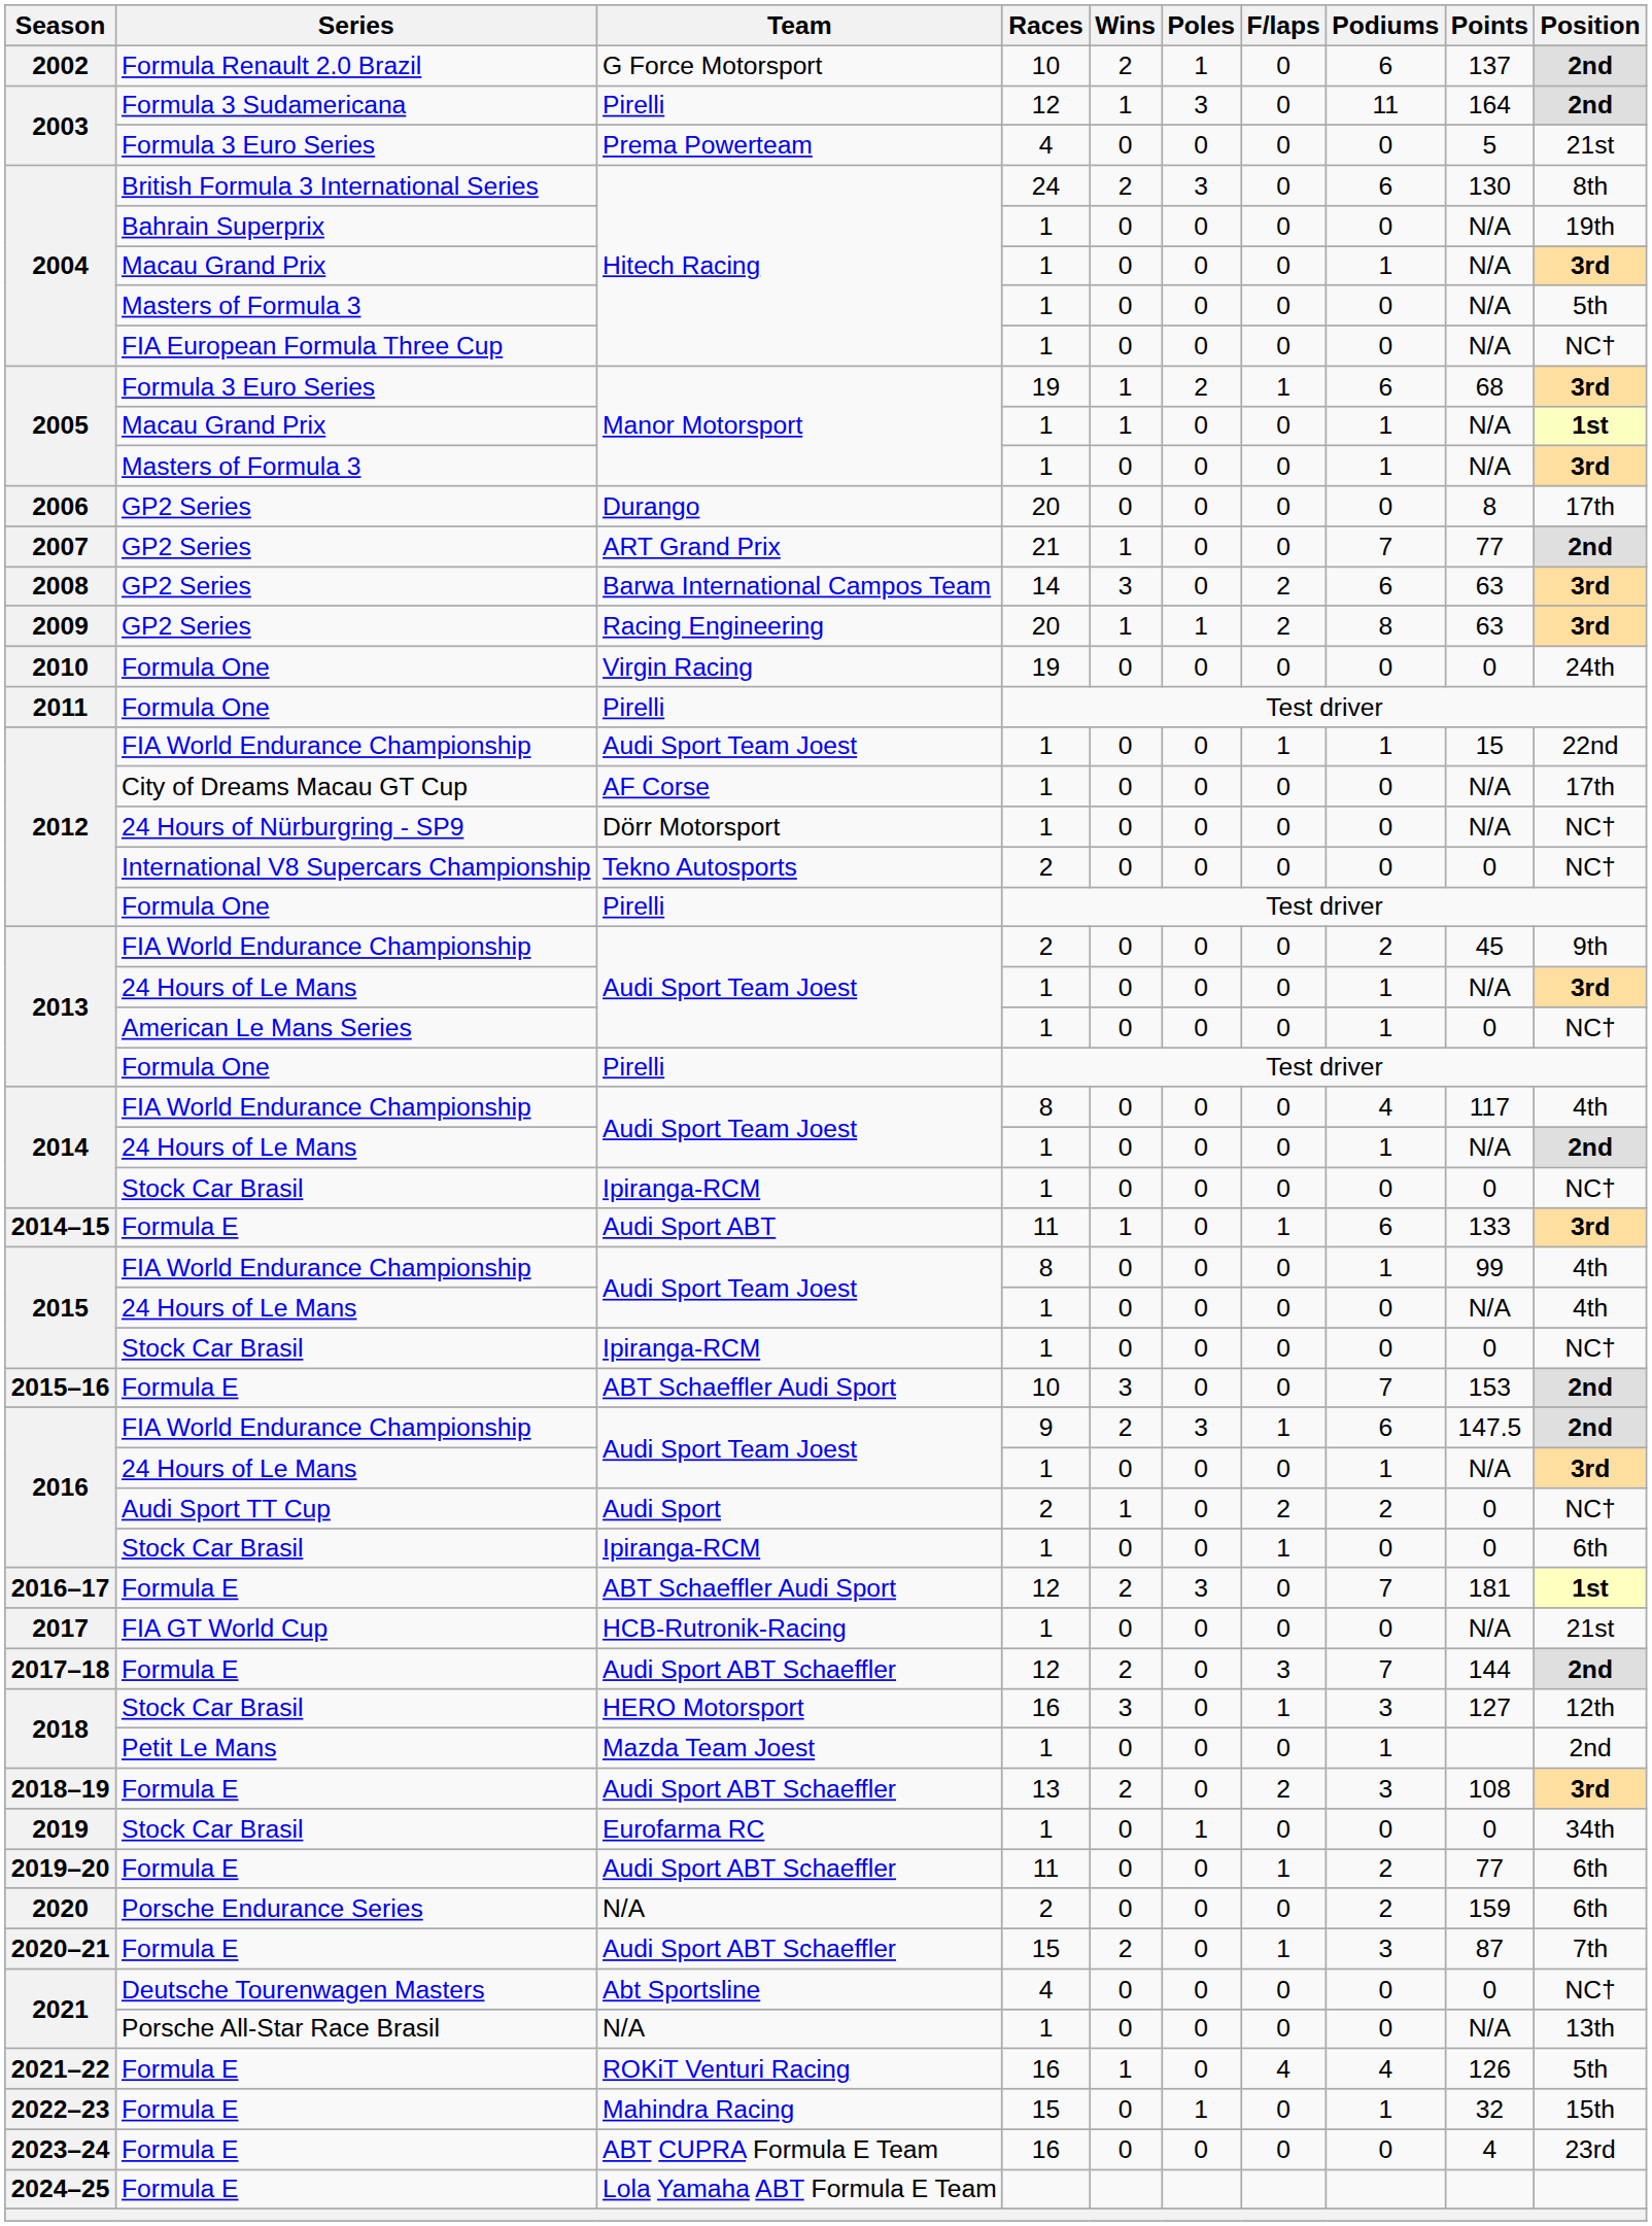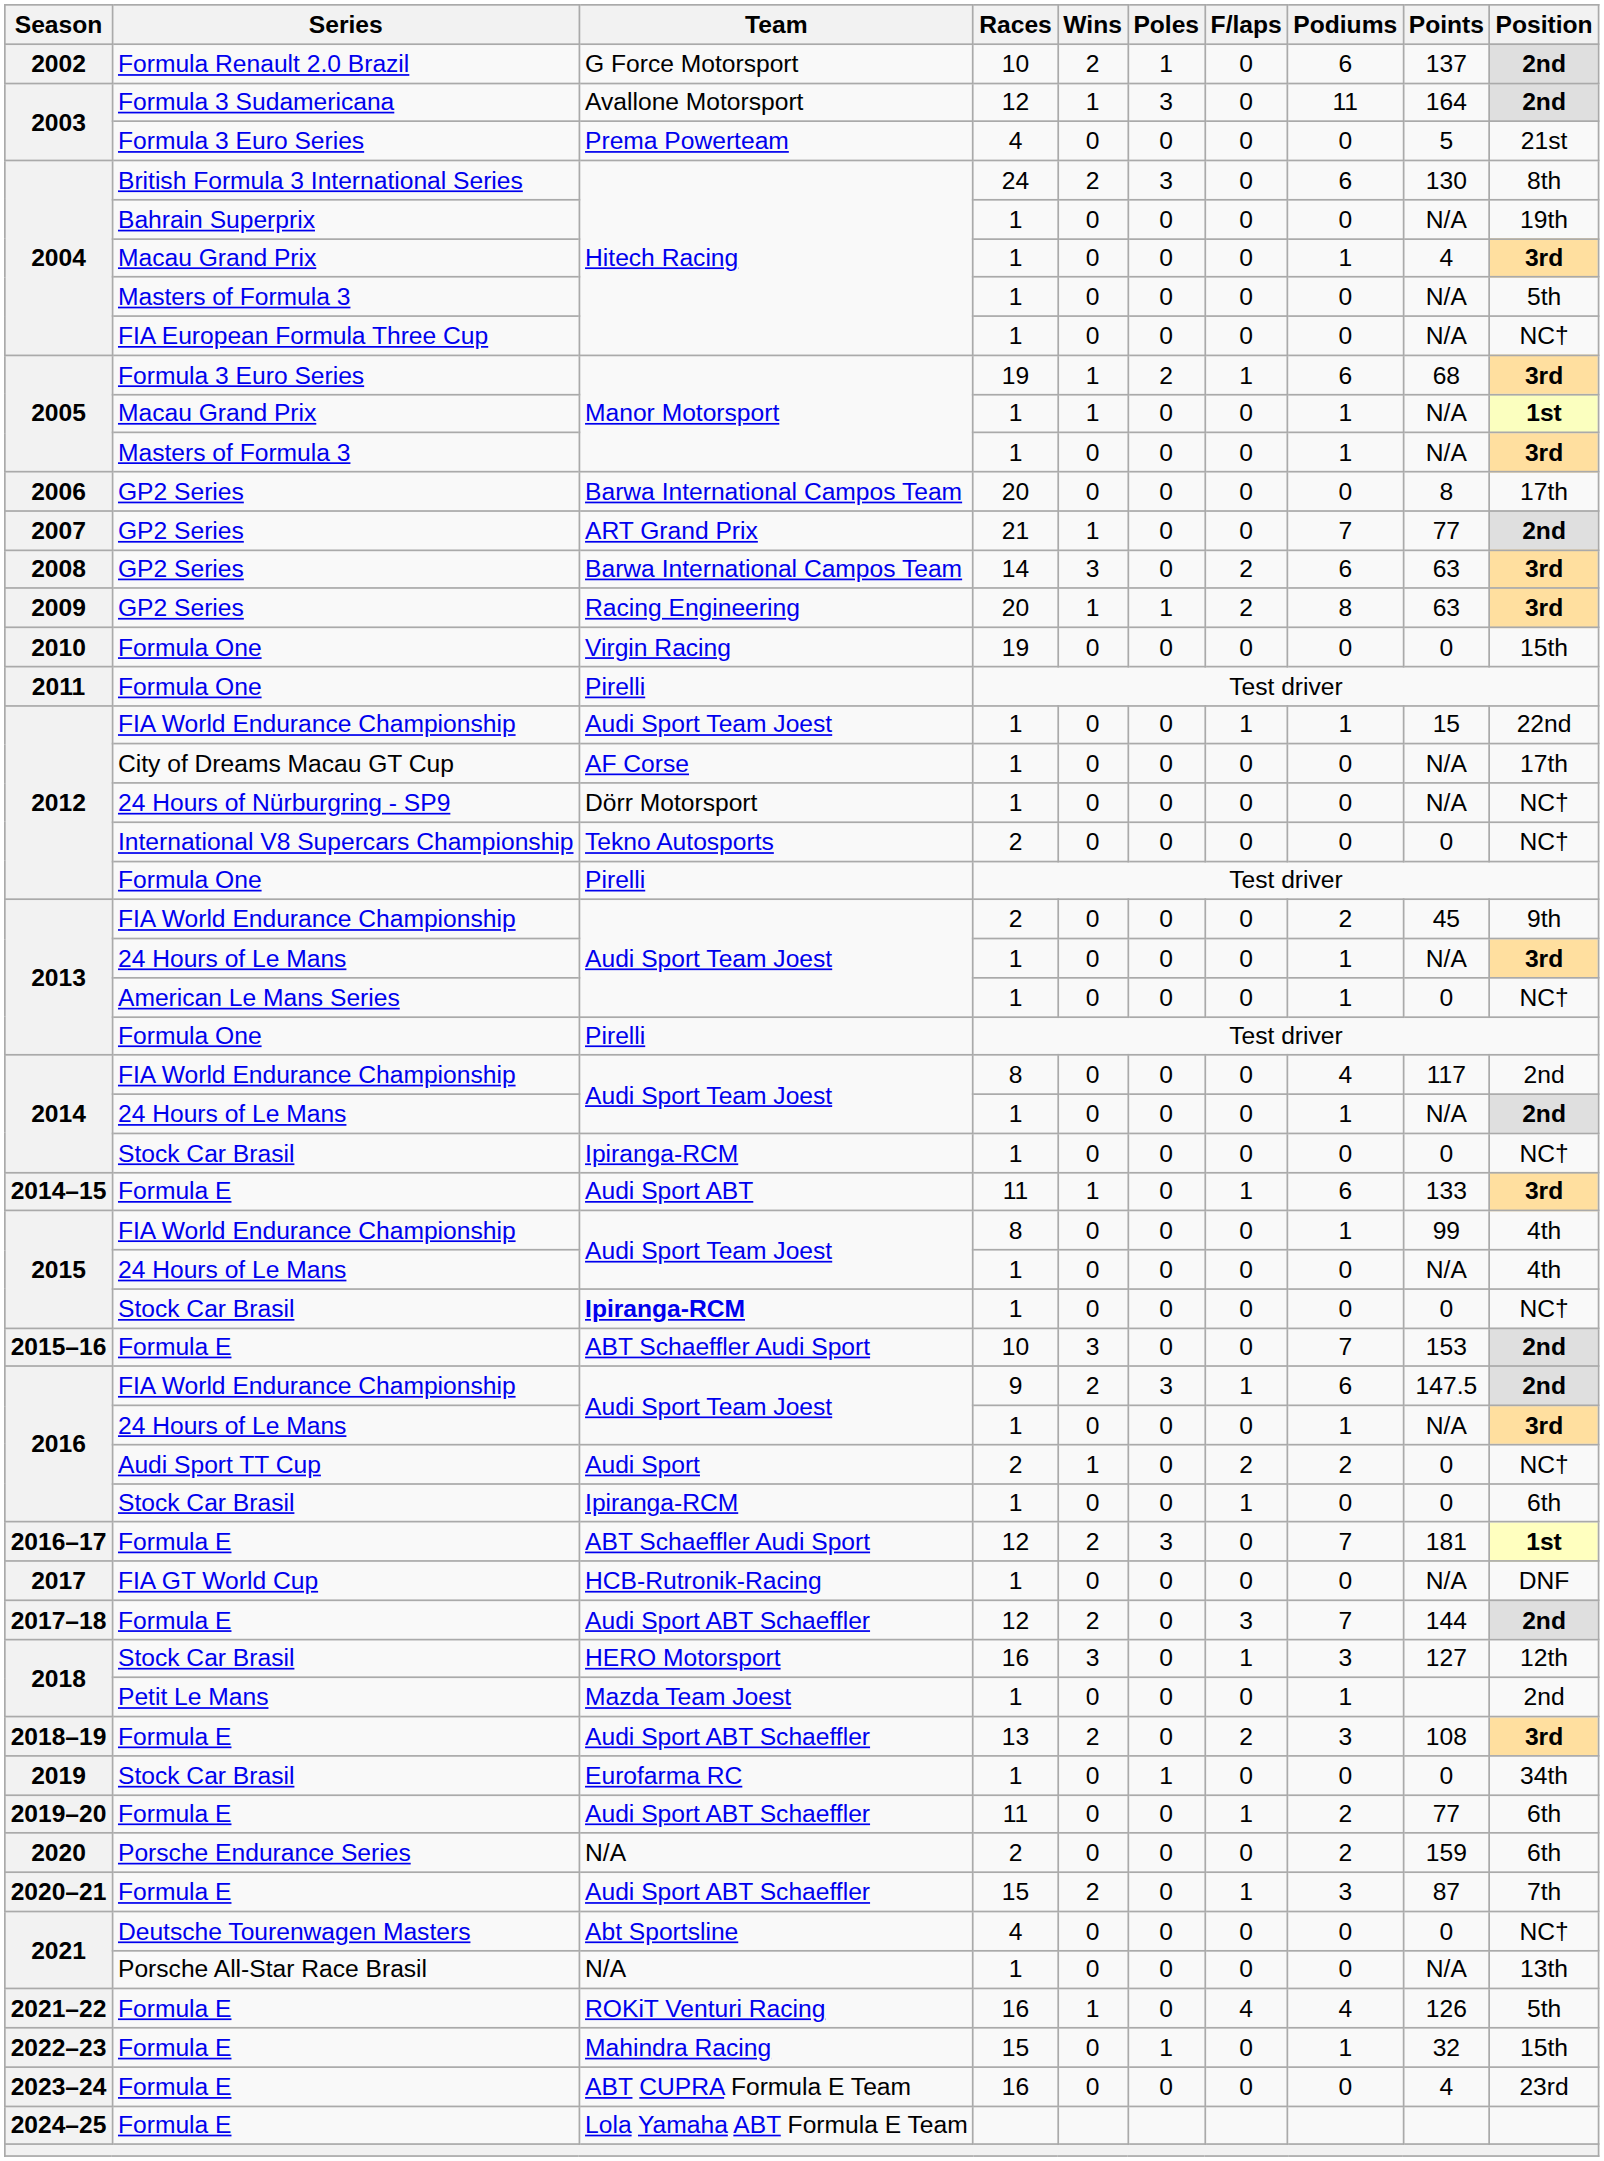2003 / Formula 3 Sudamericana | Team: Pirelli -> Avallone Motorsport
2004 / Macau Grand Prix | Points: N/A -> 4
2006 | Team: Durango -> Barwa International Campos Team
2010 | Position: 24th -> 15th
2014 / FIA World Endurance Championship | Position: 4th -> 2nd
2015 / Stock Car Brasil | Team: normal -> bold
2017 | Position: 21st -> DNF
